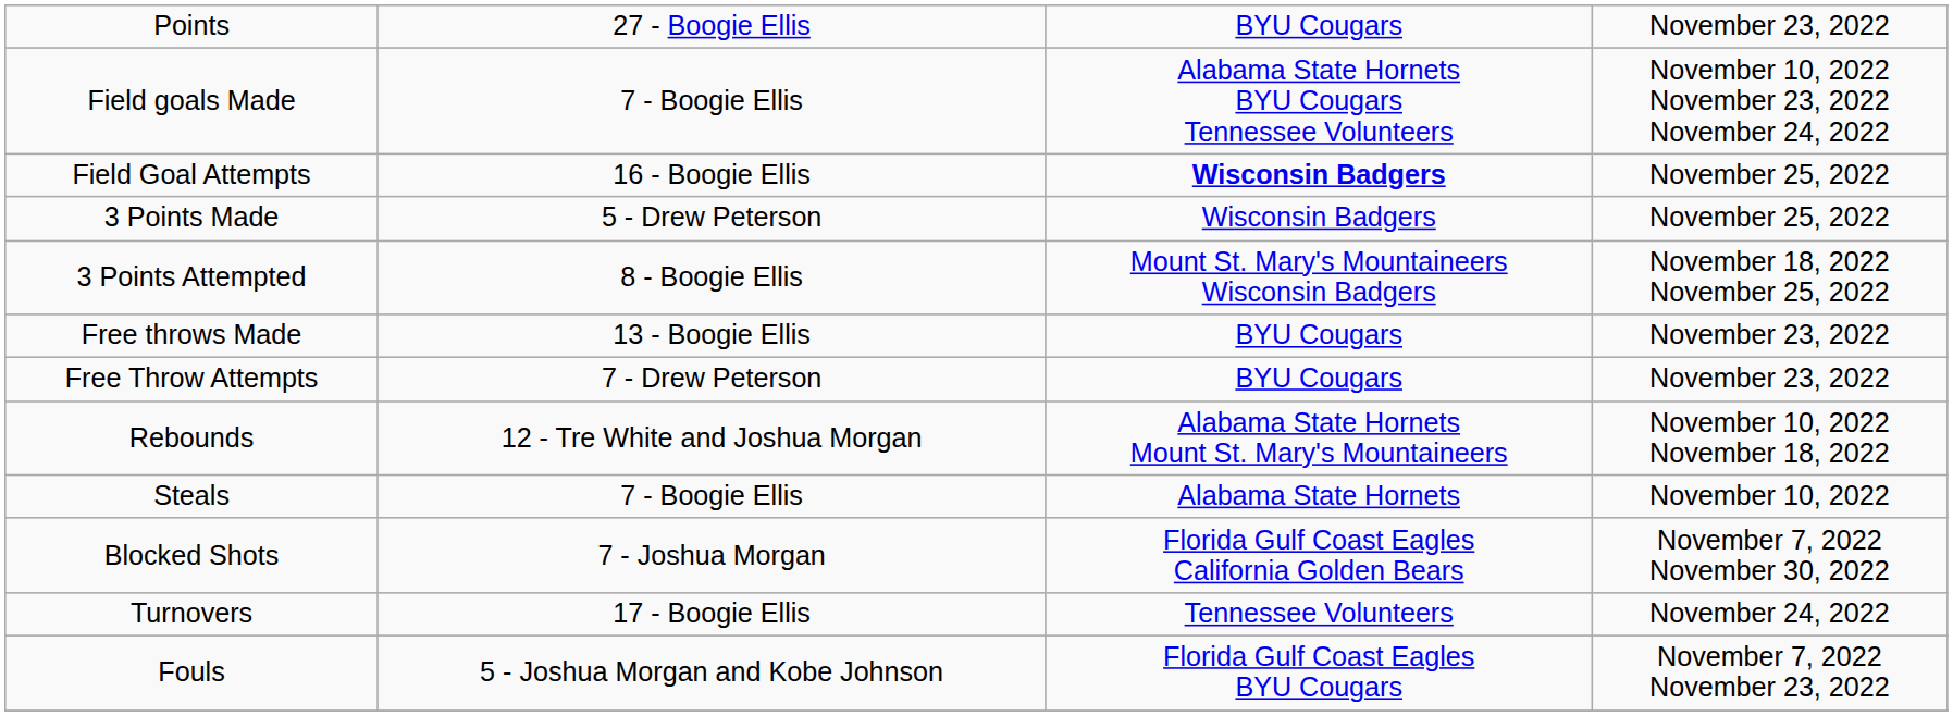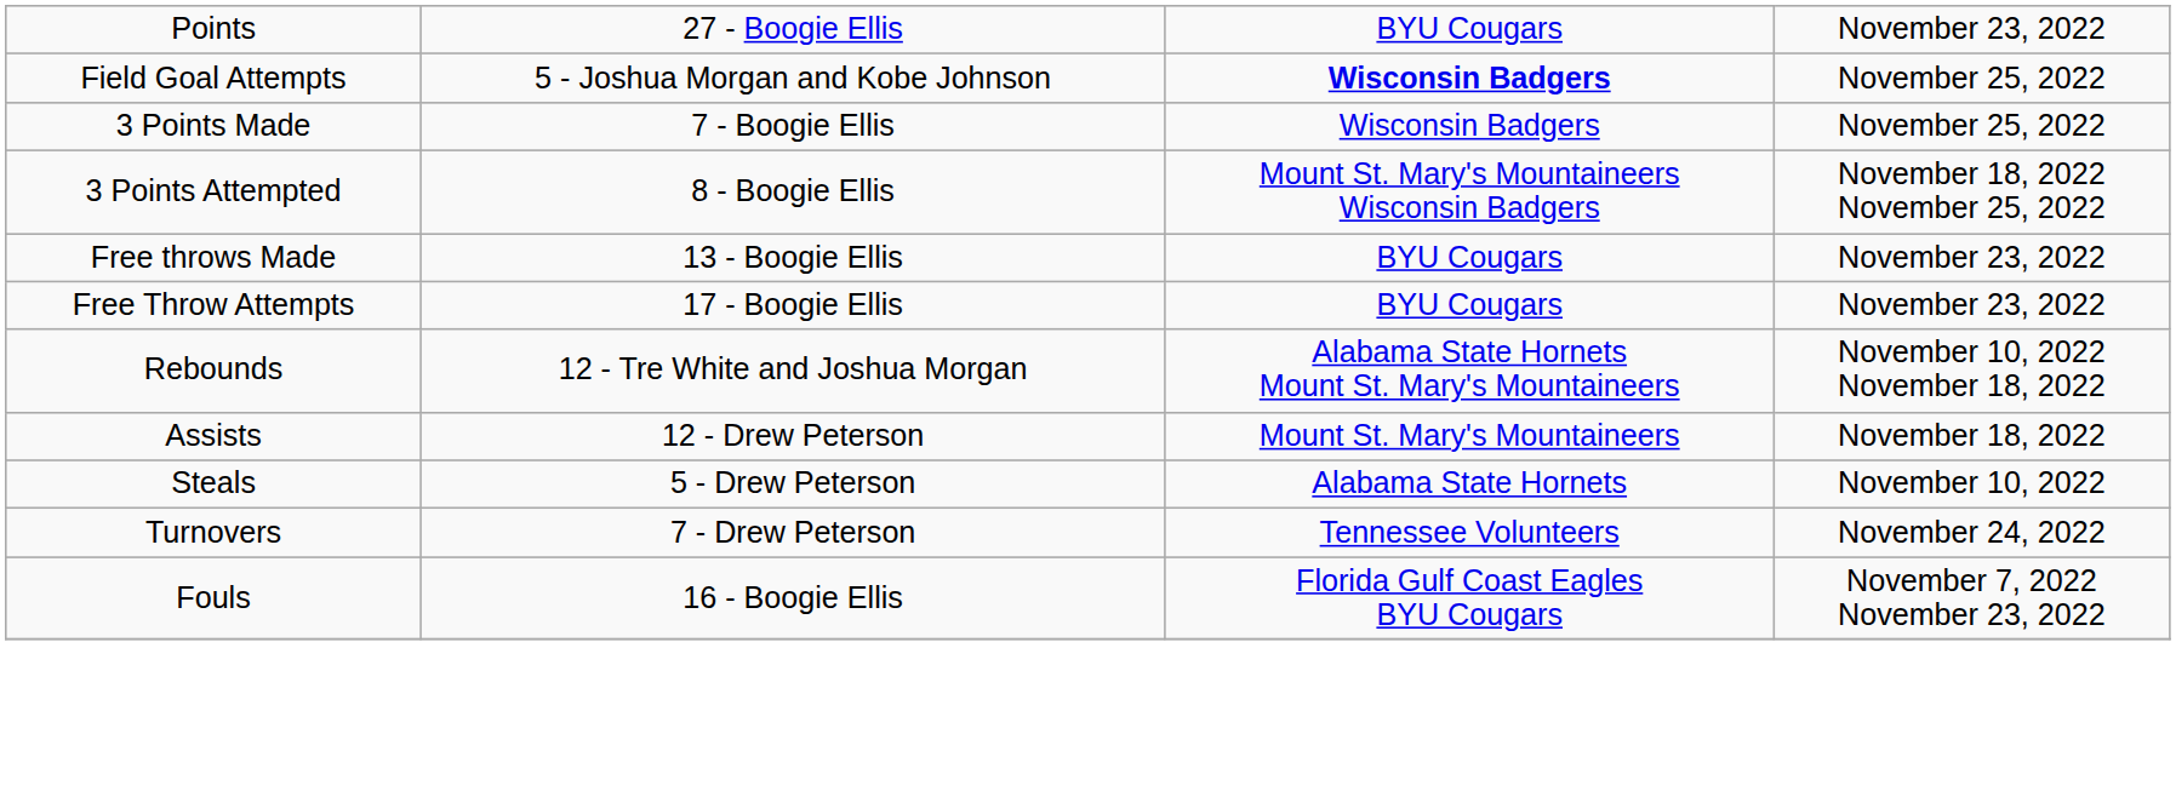- row: Field goals Made | 7 - Boogie Ellis | Alabama State Hornets BYU Cougars Tennessee Volunteers | November 10, 2022 November 23, 2022 November 24, 2022
Field Goal Attempts | column 2: 16 - Boogie Ellis -> 5 - Joshua Morgan and Kobe Johnson
3 Points Made | column 2: 5 - Drew Peterson -> 7 - Boogie Ellis
Free Throw Attempts | column 2: 7 - Drew Peterson -> 17 - Boogie Ellis
+ row: Assists | 12 - Drew Peterson | Mount St. Mary's Mountaineers | November 18, 2022
Steals | column 2: 7 - Boogie Ellis -> 5 - Drew Peterson
- row: Blocked Shots | 7 - Joshua Morgan | Florida Gulf Coast Eagles California Golden Bears | November 7, 2022 November 30, 2022
Turnovers | column 2: 17 - Boogie Ellis -> 7 - Drew Peterson
Fouls | column 2: 5 - Joshua Morgan and Kobe Johnson -> 16 - Boogie Ellis
